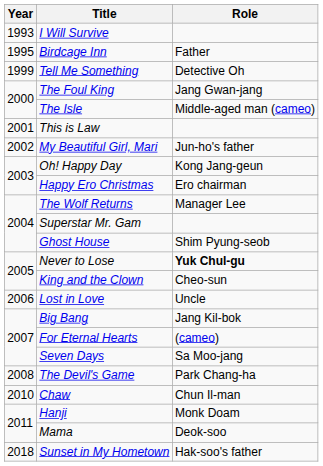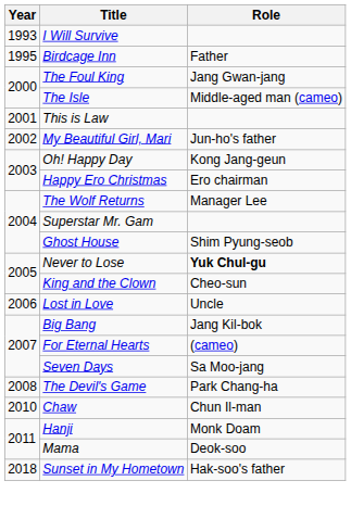- row: 1999 | Tell Me Something | Detective Oh
